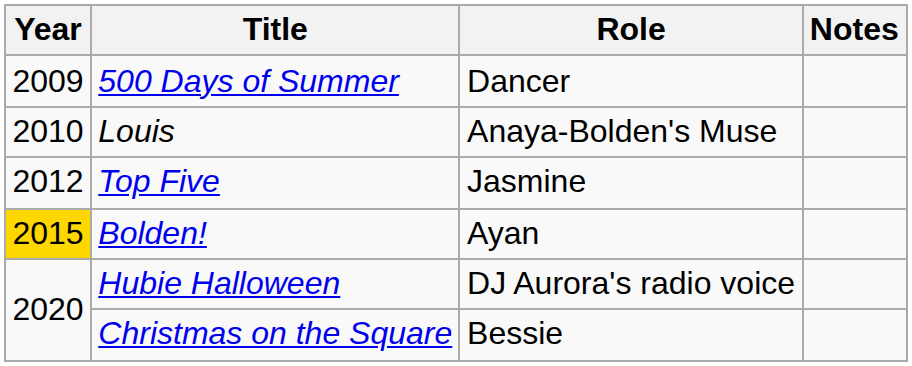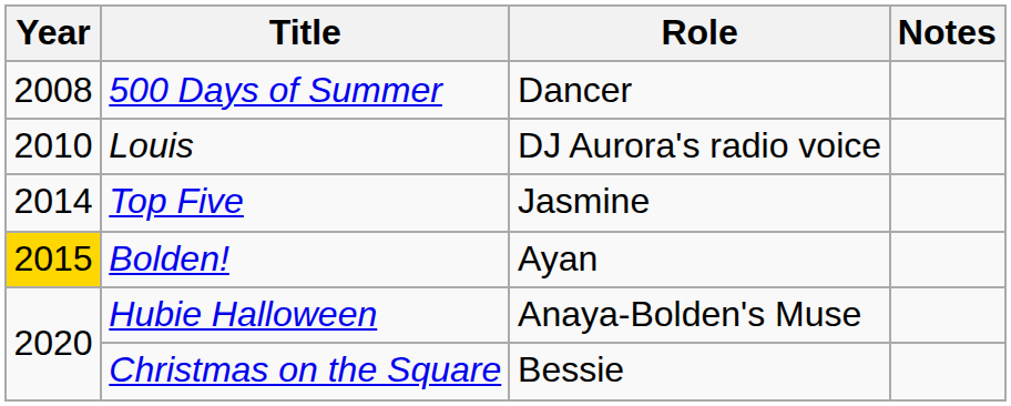500 Days of Summer | Year: 2009 -> 2008
Louis | Role: Anaya-Bolden's Muse -> DJ Aurora's radio voice
Top Five | Year: 2012 -> 2014
Hubie Halloween | Role: DJ Aurora's radio voice -> Anaya-Bolden's Muse
